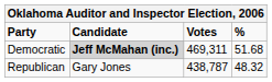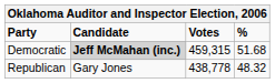Democratic | Votes: 469,311 -> 459,315
Republican | Votes: 438,787 -> 438,778
